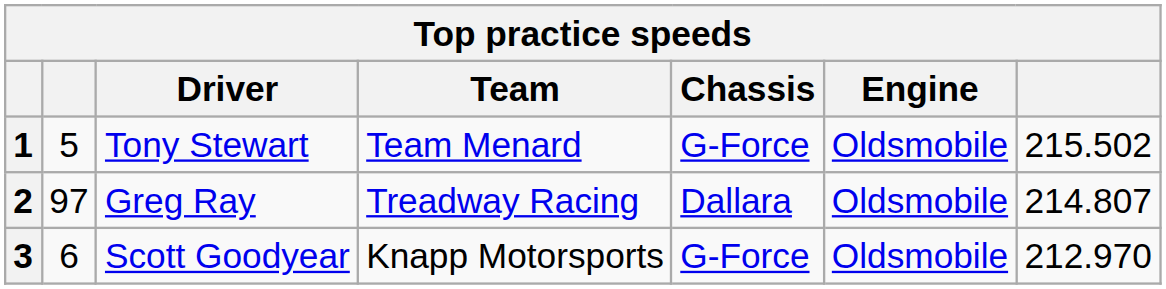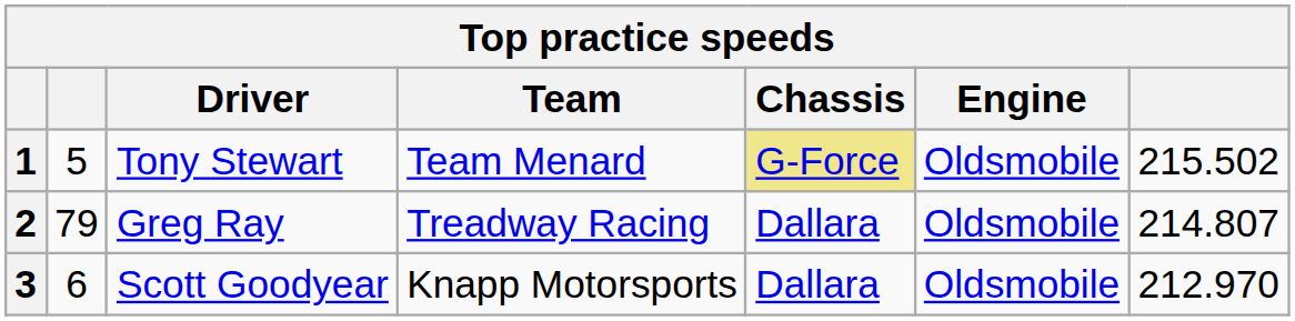Tony Stewart | Chassis: no background -> khaki background
Greg Ray | column 2: 97 -> 79
Scott Goodyear | Chassis: G-Force -> Dallara
